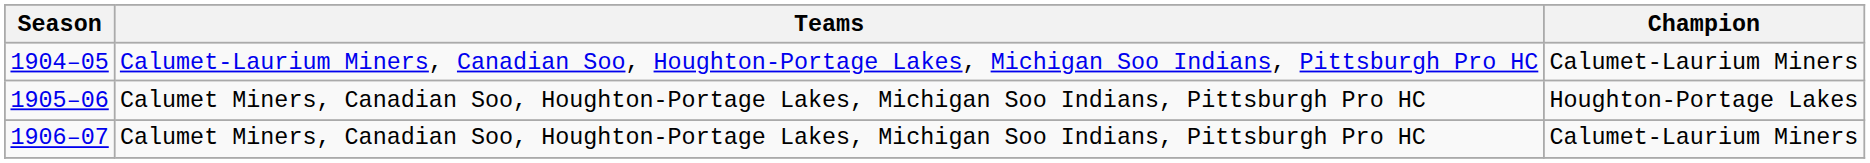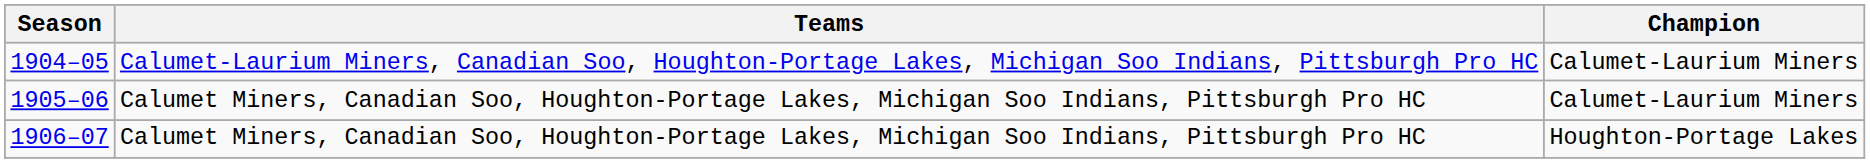1905–06 | Champion: Houghton-Portage Lakes -> Calumet-Laurium Miners
1906–07 | Champion: Calumet-Laurium Miners -> Houghton-Portage Lakes
